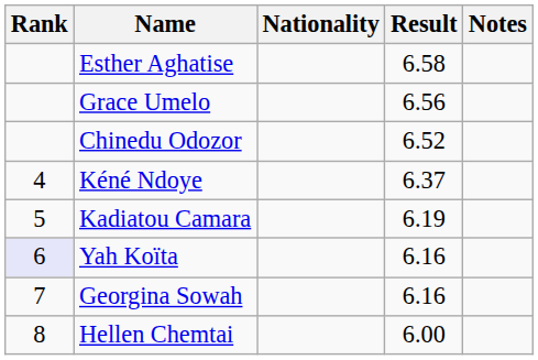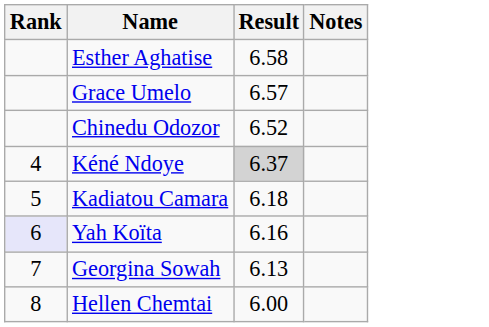- column: Nationality
Grace Umelo | Result: 6.56 -> 6.57
Kéné Ndoye | Result: no background -> lightgrey background
Kadiatou Camara | Result: 6.19 -> 6.18
Georgina Sowah | Result: 6.16 -> 6.13
